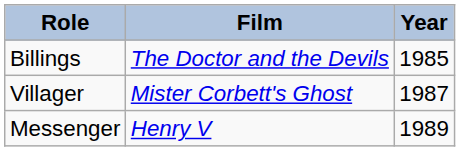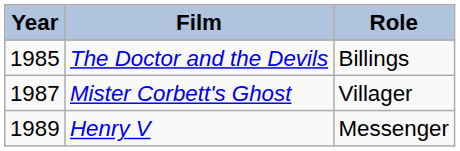columns swapped: Year <-> Role
